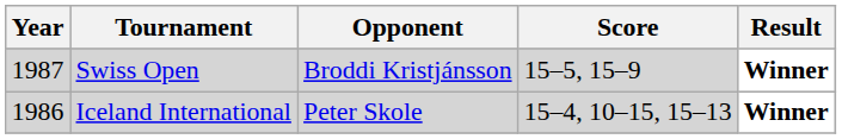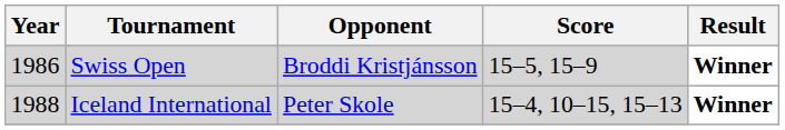Swiss Open | Year: 1987 -> 1986
Iceland International | Year: 1986 -> 1988
